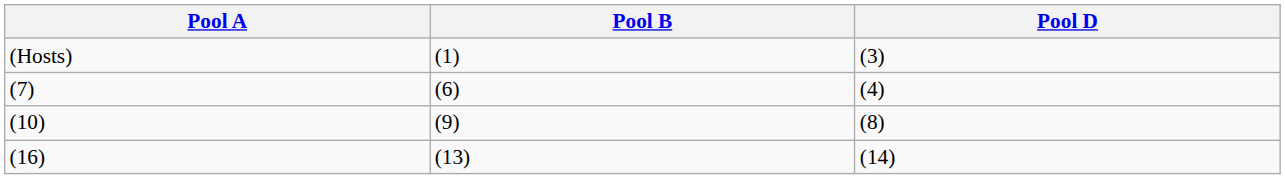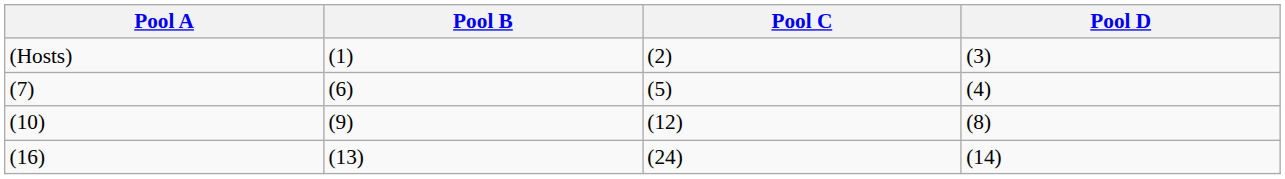+ column: Pool C | (2) | (5) | (12) | (24)
